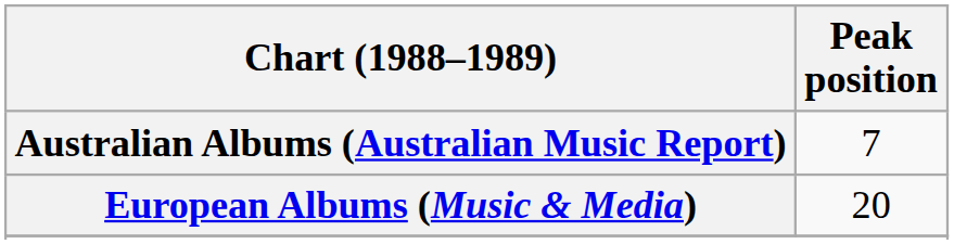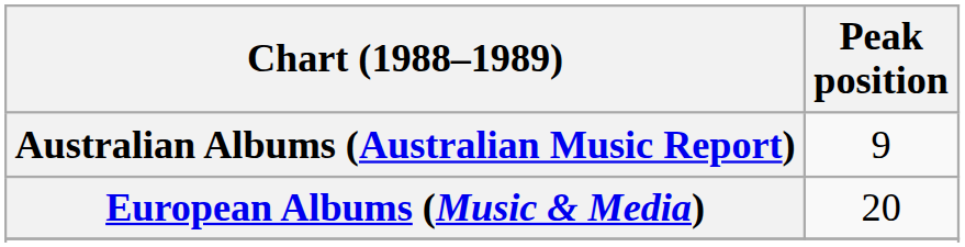Australian Albums (Australian Music Report) | Peak position: 7 -> 9
